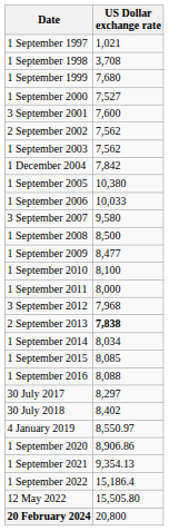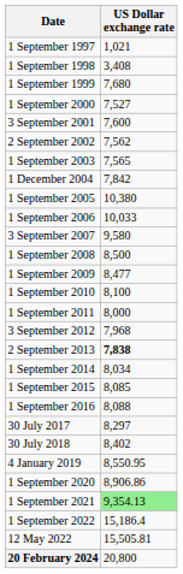1 September 1998 | US Dollar exchange rate: 3,708 -> 3,408
1 September 2003 | US Dollar exchange rate: 7,562 -> 7,565
4 January 2019 | US Dollar exchange rate: 8,550.97 -> 8,550.95
1 September 2021 | US Dollar exchange rate: no background -> lightgreen background
12 May 2022 | US Dollar exchange rate: 15,505.80 -> 15,505.81
